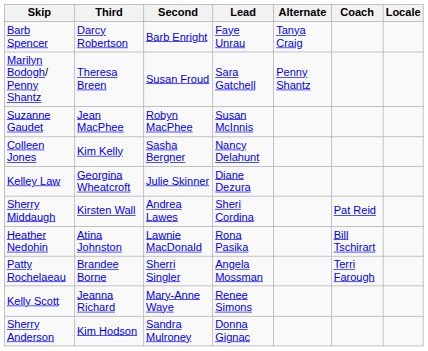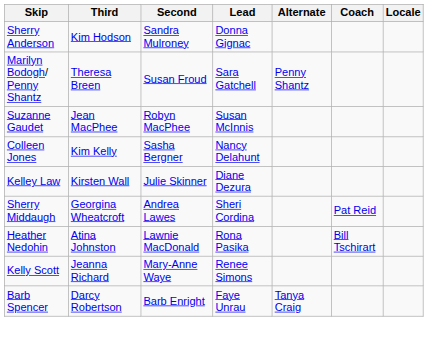rows swapped: Sherry Anderson <-> Barb Spencer
Kelley Law | Third: Georgina Wheatcroft -> Kirsten Wall
Sherry Middaugh | Third: Kirsten Wall -> Georgina Wheatcroft
- row: Patty Rochelaeau | Brandee Borne | Sherri Singler | Angela Mossman | Terri Farough
